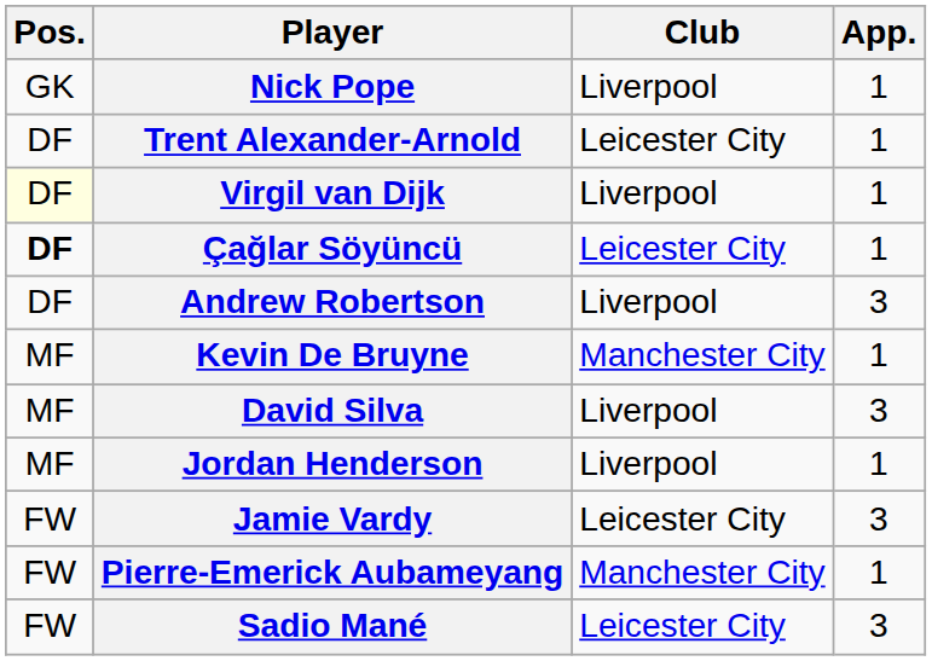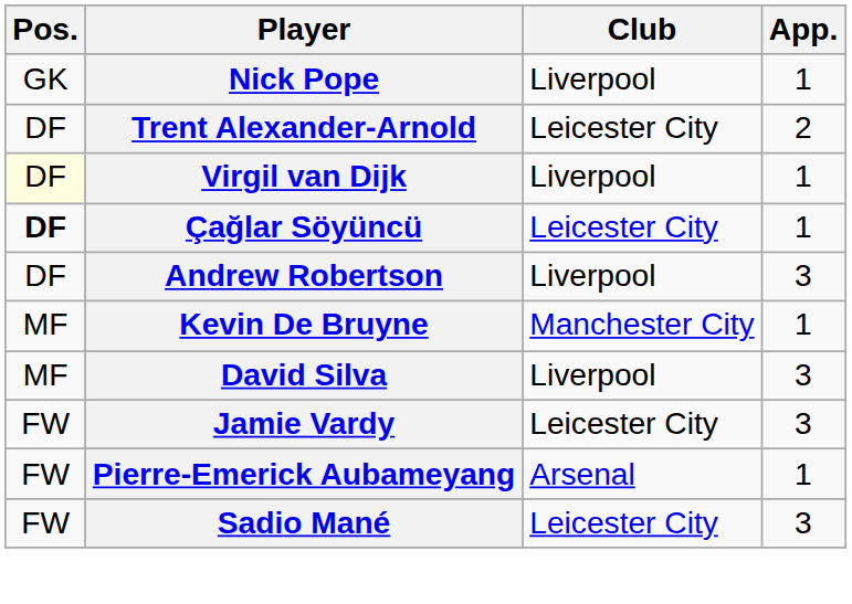Trent Alexander-Arnold | App.: 1 -> 2
- row: MF | Jordan Henderson | Liverpool | 1
Pierre-Emerick Aubameyang | Club: Manchester City -> Arsenal
